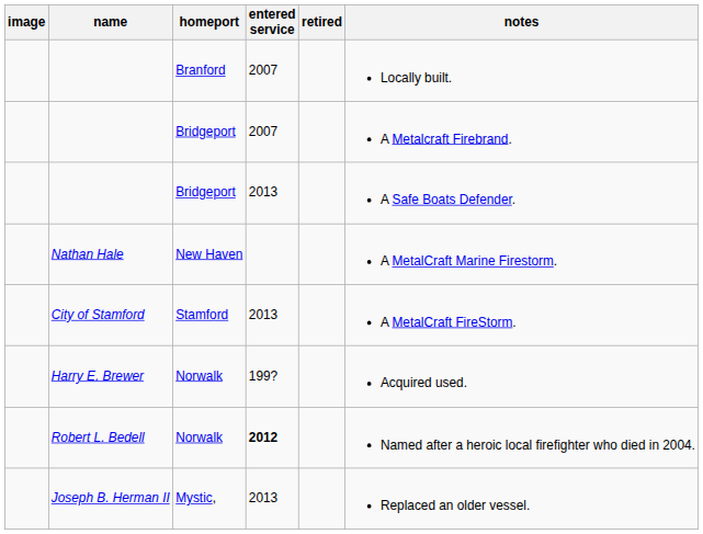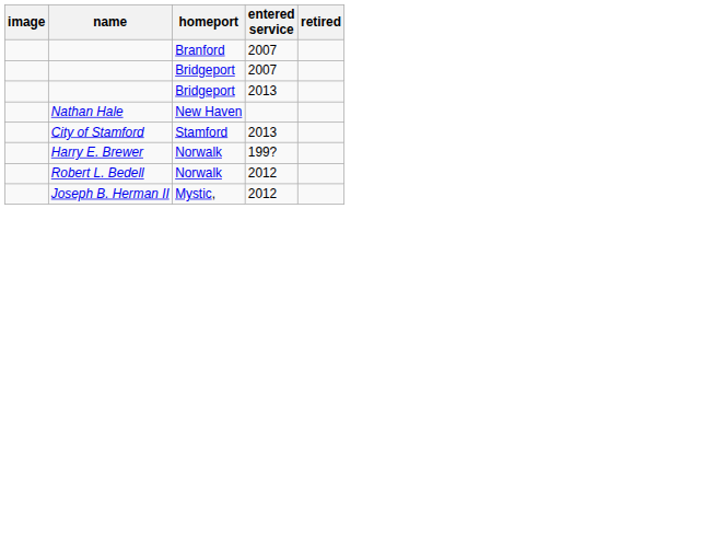- column: notes | Locally built. | A Metalcraft Firebrand. | A Safe Boats Defender. | A MetalCraft Marine Firestorm. | A MetalCraft FireStorm. | Acquired used. | Named after a heroic local firefighter who died in 2004. | Replaced an older vessel.
Robert L. Bedell | entered service: bold -> normal
Joseph B. Herman II | entered service: 2013 -> 2012
